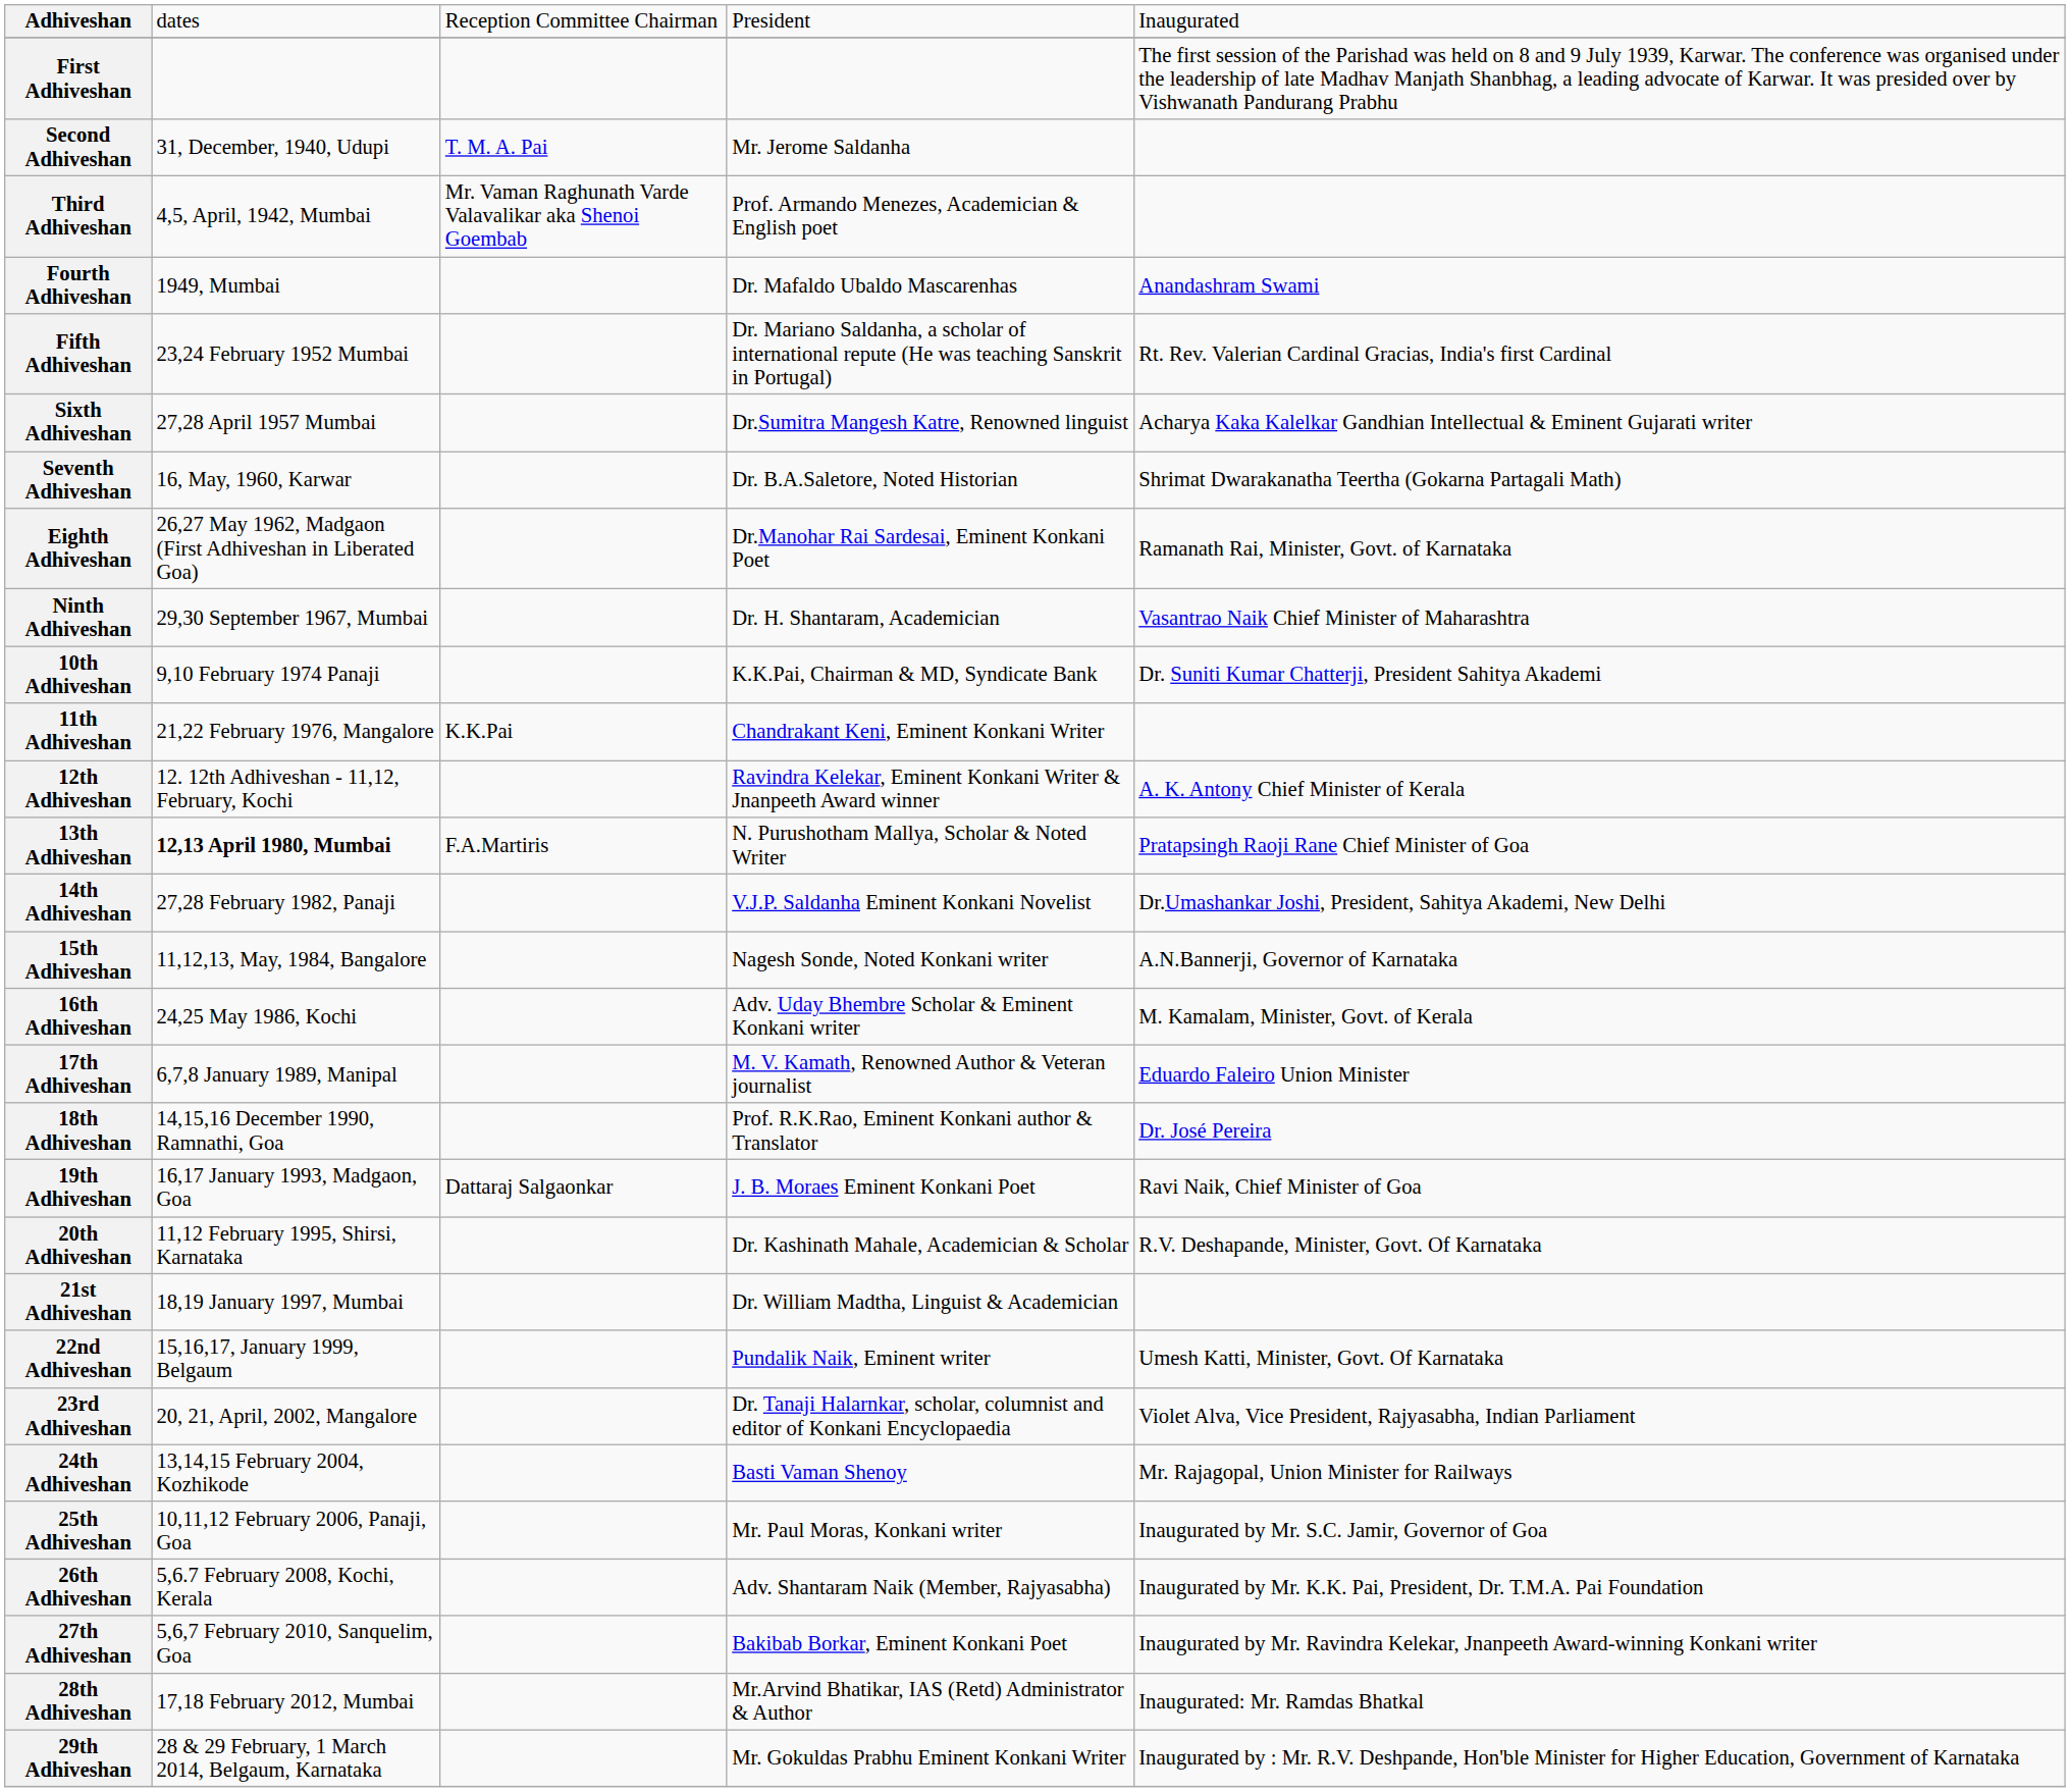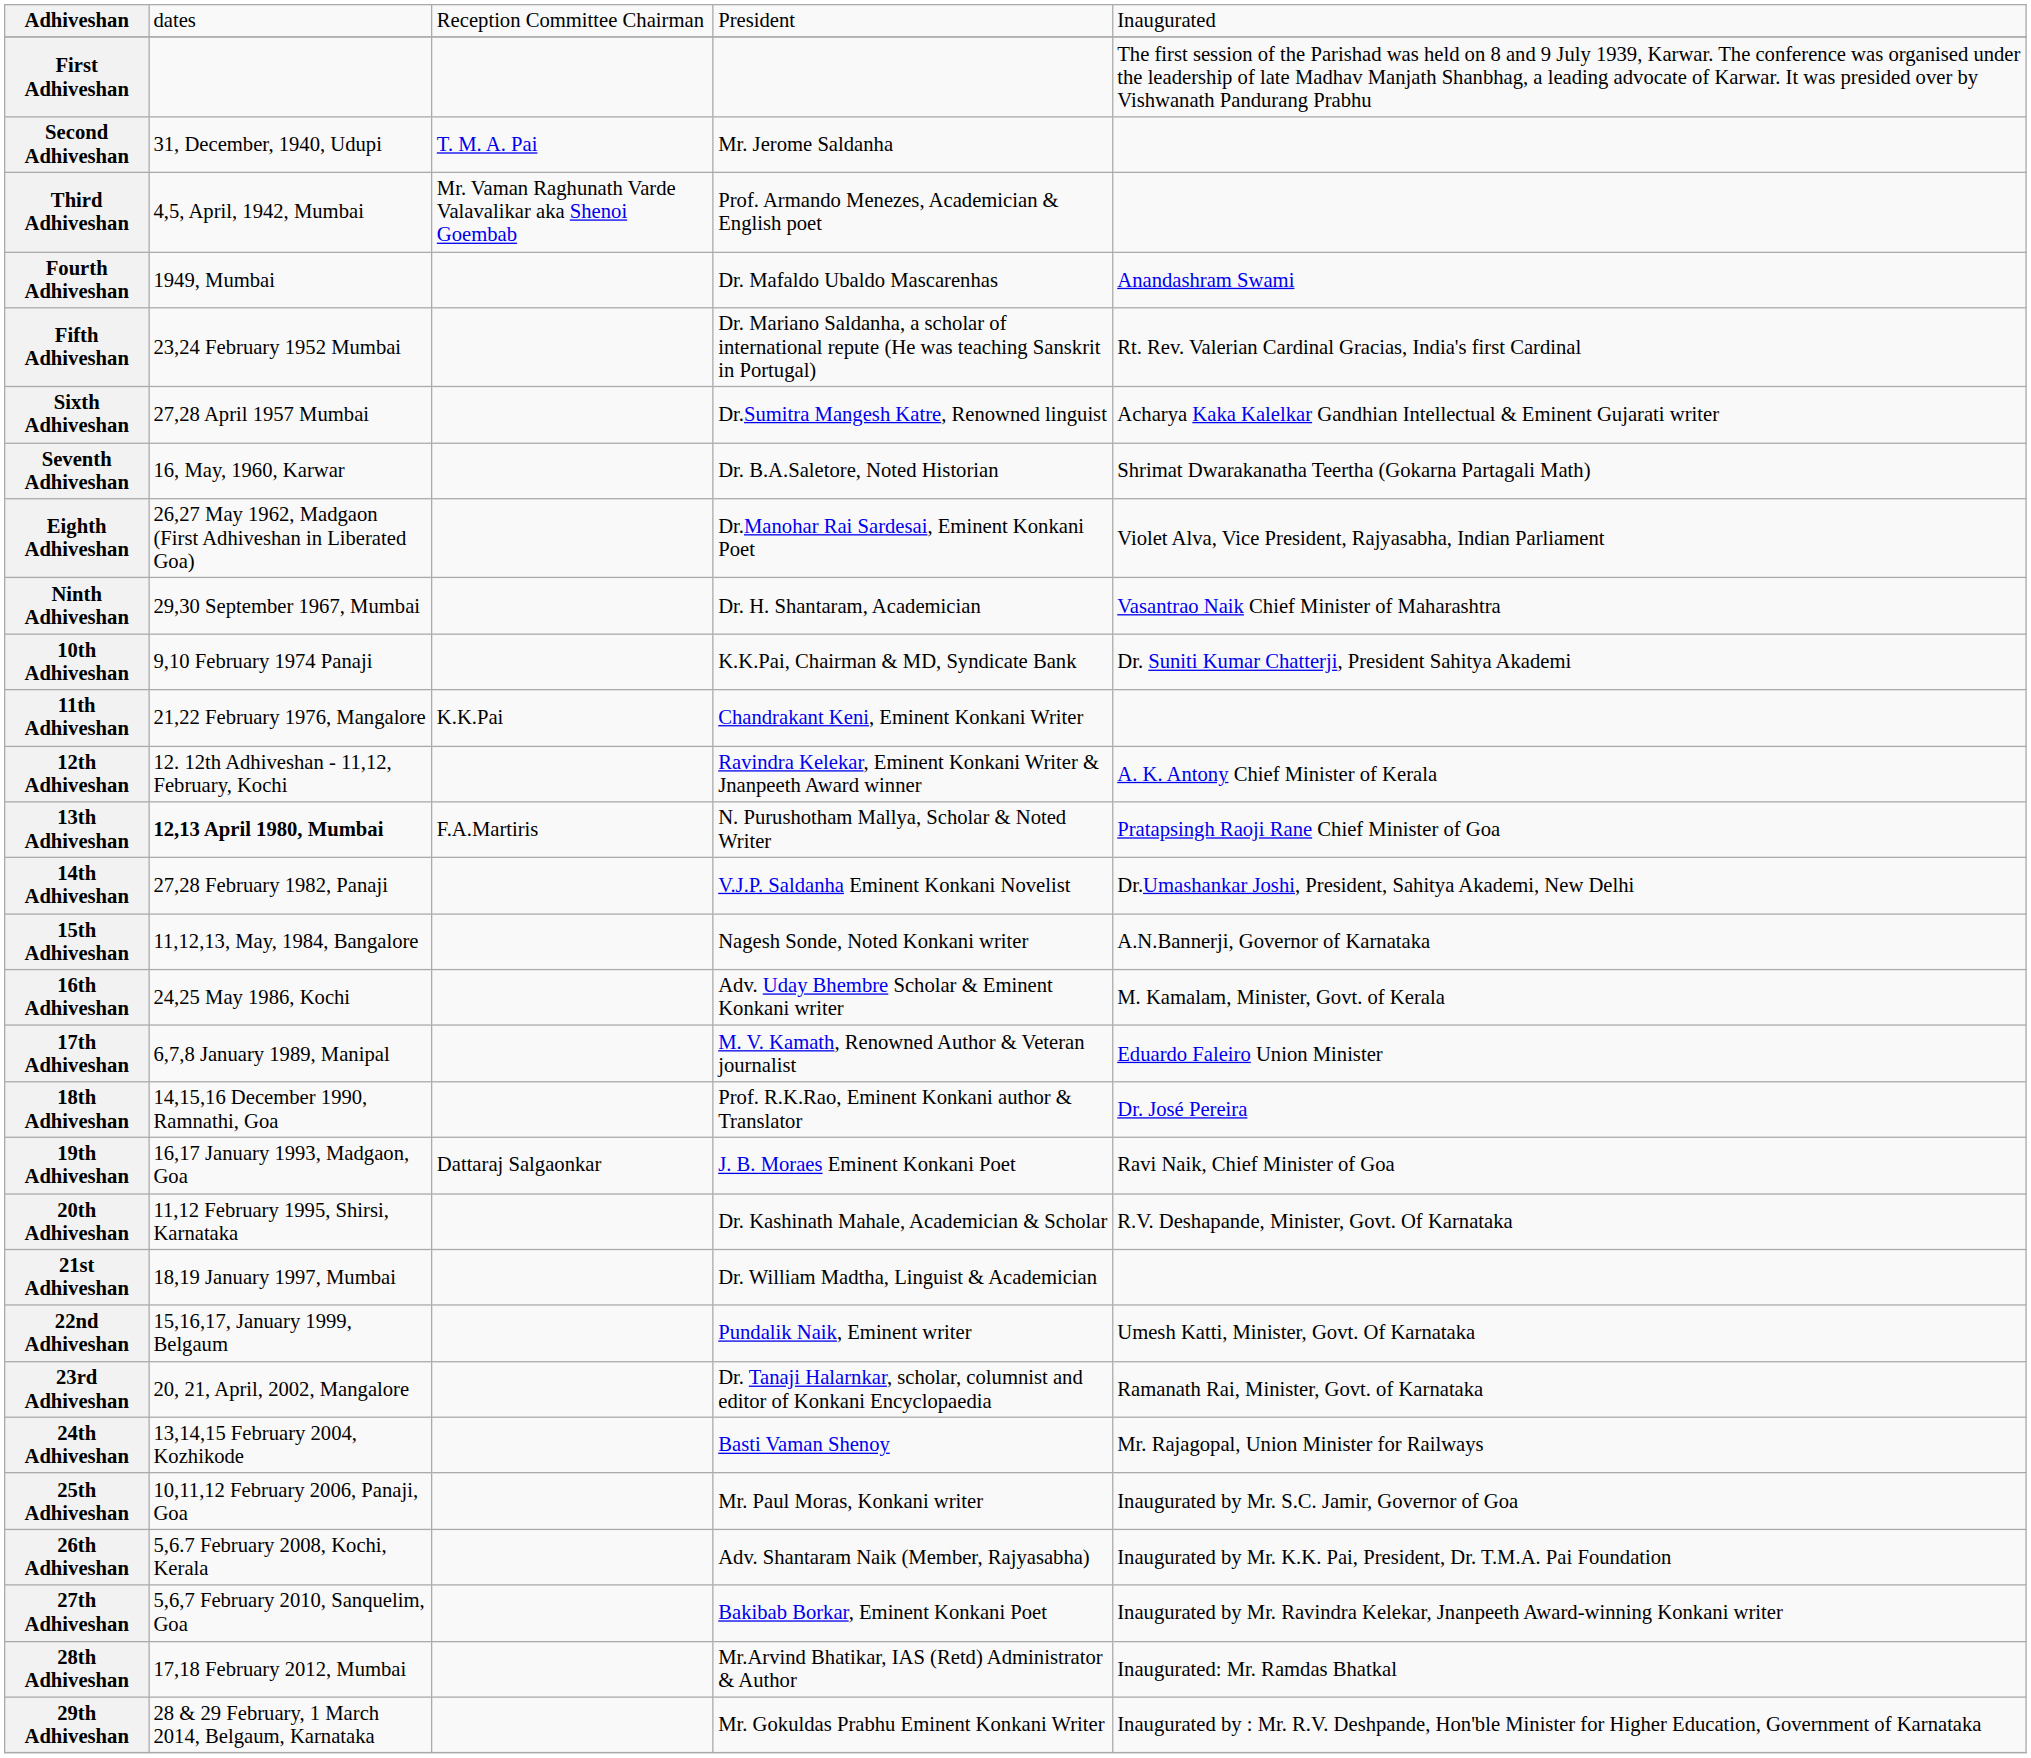Eighth Adhiveshan | column 5: Ramanath Rai, Minister, Govt. of Karnataka -> Violet Alva, Vice President, Rajyasabha, Indian Parliament
23rd Adhiveshan | column 5: Violet Alva, Vice President, Rajyasabha, Indian Parliament -> Ramanath Rai, Minister, Govt. of Karnataka
